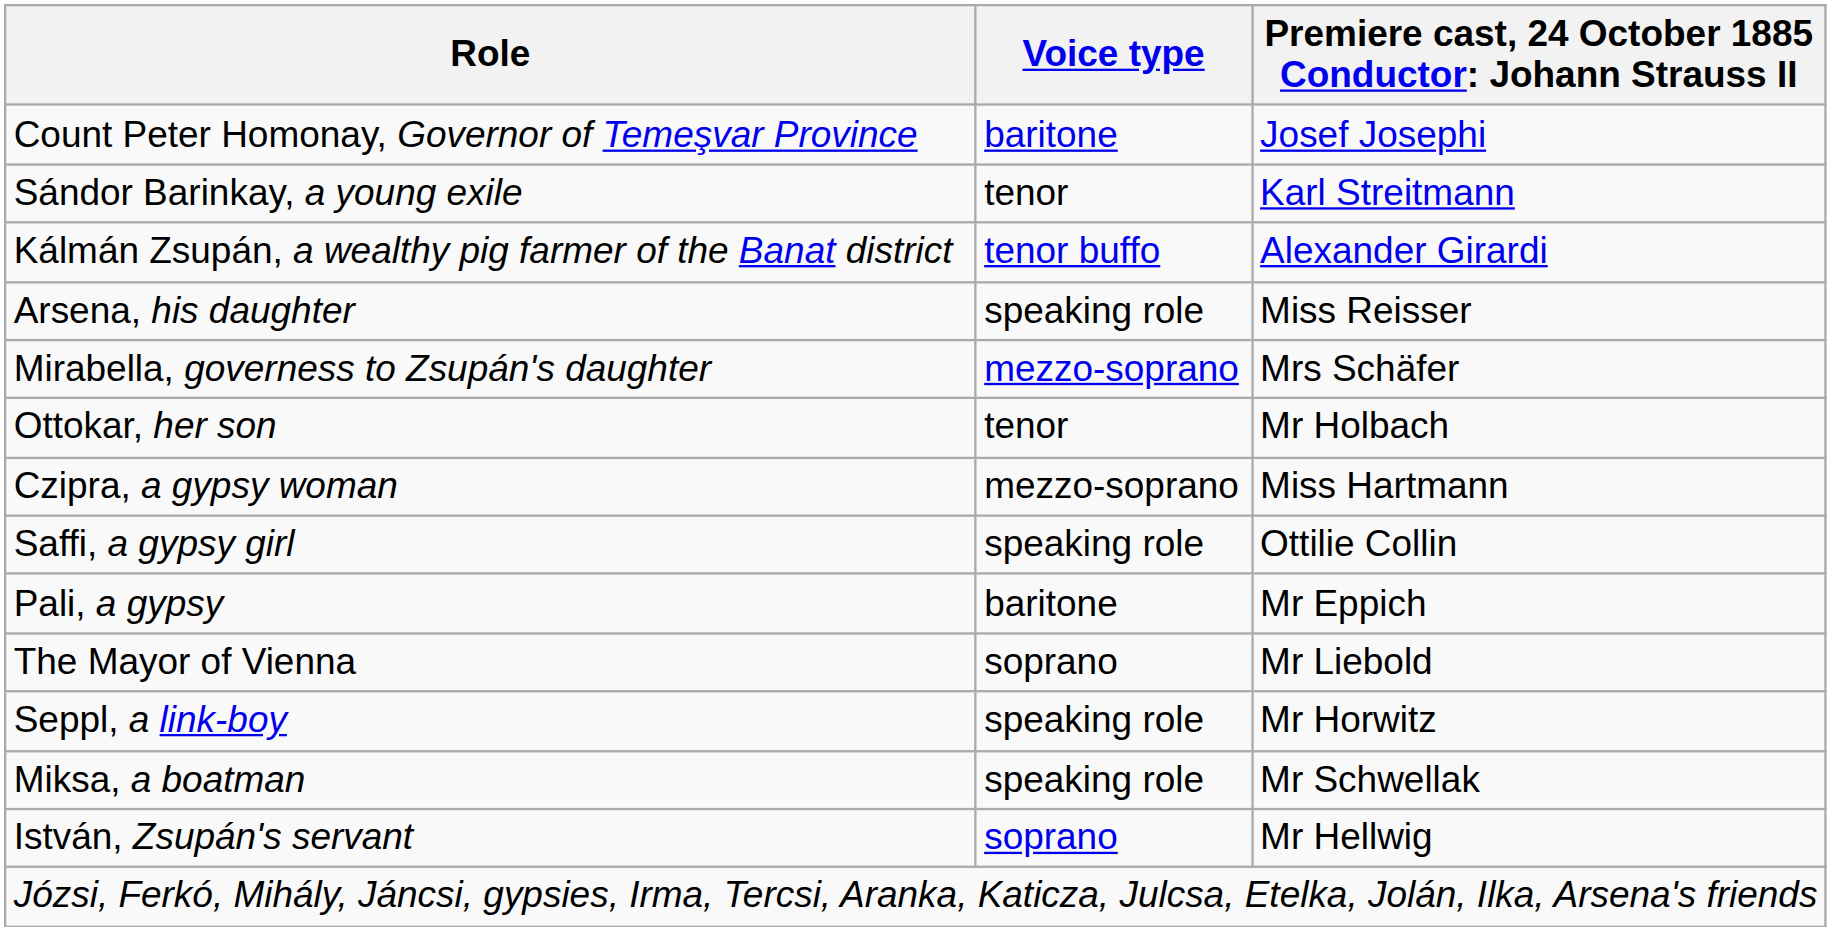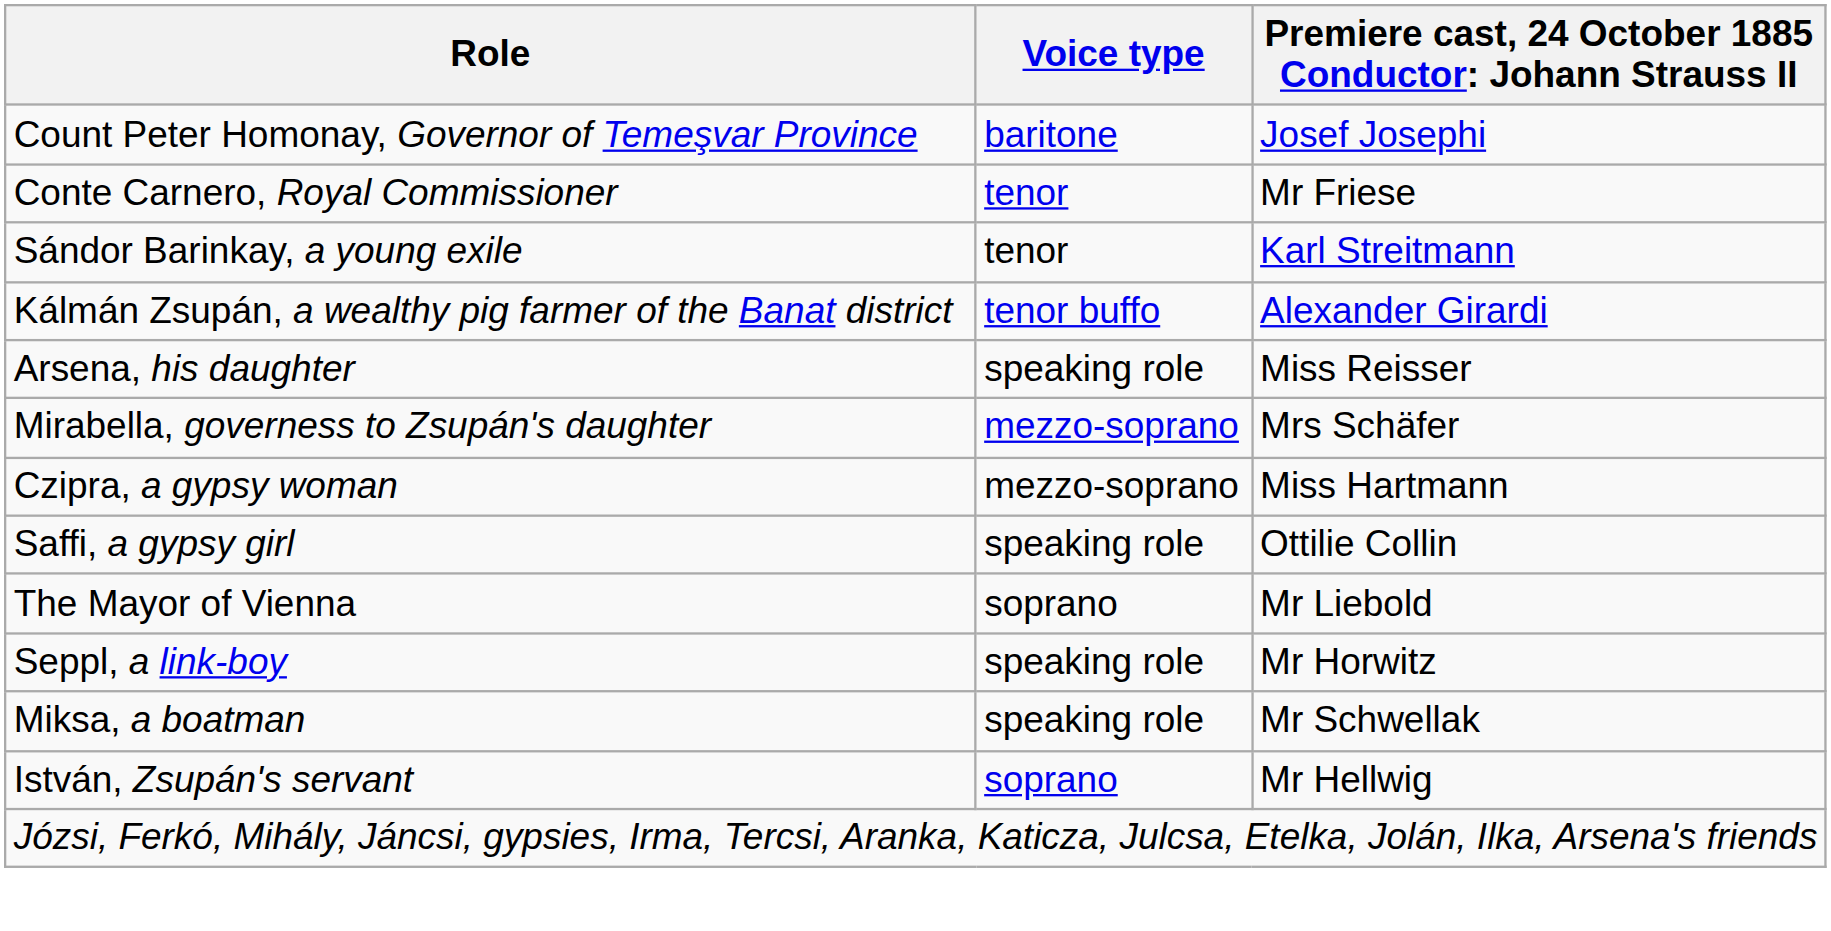+ row: Conte Carnero, Royal Commissioner | tenor | Mr Friese
- row: Ottokar, her son | tenor | Mr Holbach
- row: Pali, a gypsy | baritone | Mr Eppich
